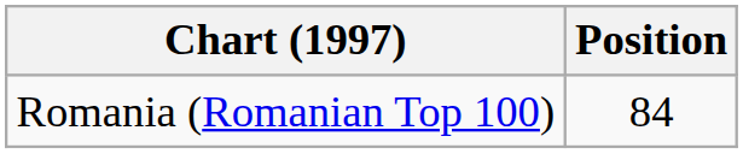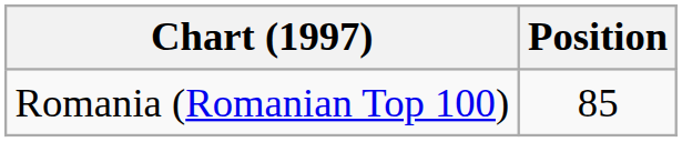Romania (Romanian Top 100) | Position: 84 -> 85
